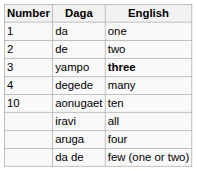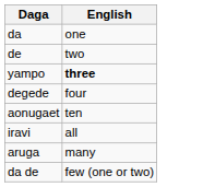- column: Number | 1 | 2 | 3 | 4 | 10
degede | English: many -> four
aruga | English: four -> many
